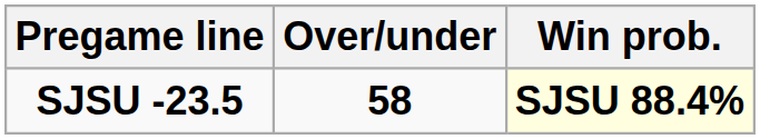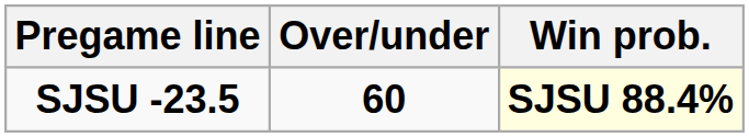SJSU -23.5 | Over/under: 58 -> 60
